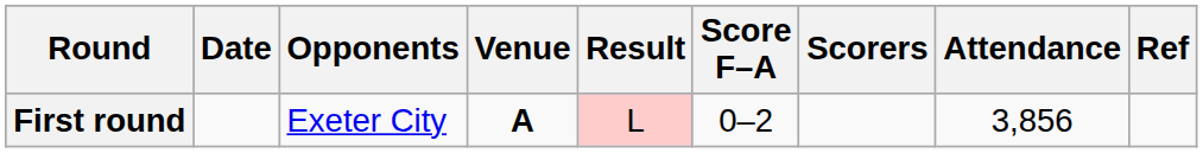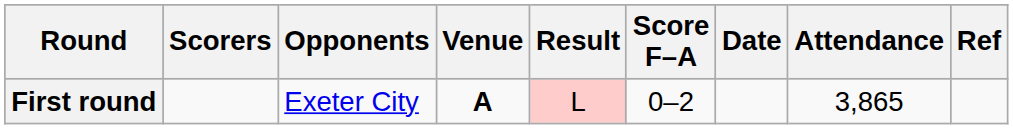columns swapped: Date <-> Scorers
First round | Attendance: 3,856 -> 3,865
